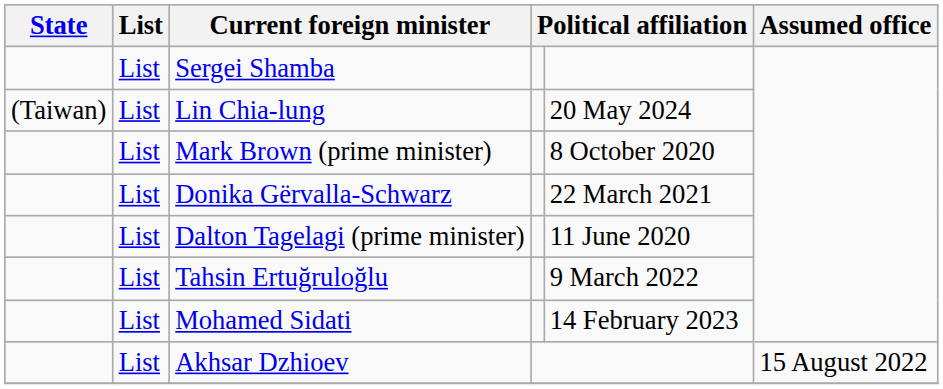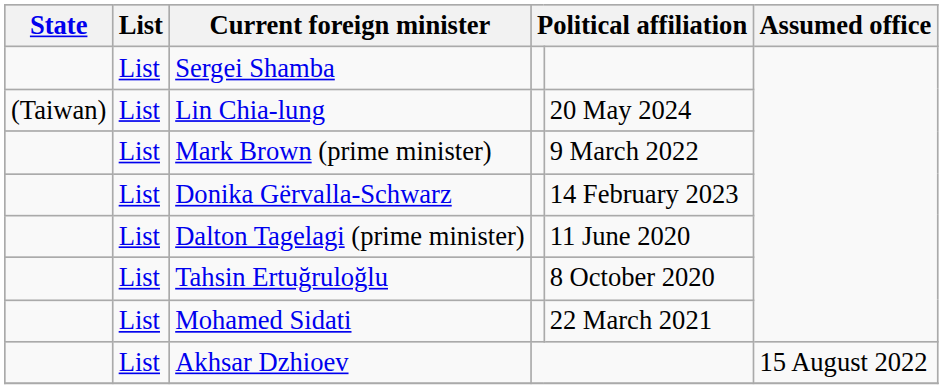Mark Brown (prime minister) | column 5: 8 October 2020 -> 9 March 2022
Donika Gërvalla-Schwarz | column 5: 22 March 2021 -> 14 February 2023
Tahsin Ertuğruloğlu | column 5: 9 March 2022 -> 8 October 2020
Mohamed Sidati | column 5: 14 February 2023 -> 22 March 2021
